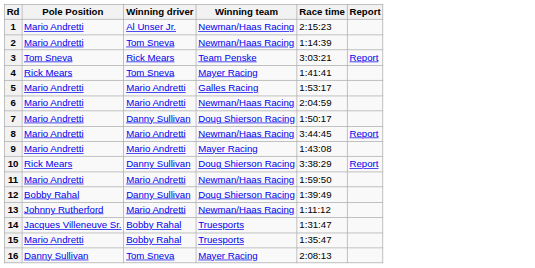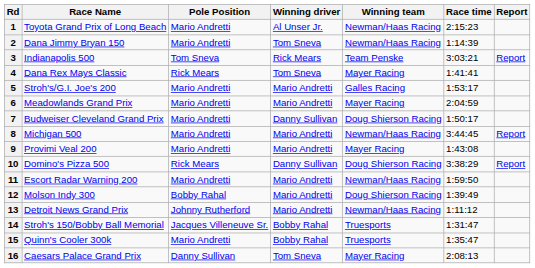+ column: Race Name | Toyota Grand Prix of Long Beach | Dana Jimmy Bryan 150 | Indianapolis 500 | Dana Rex Mays Classic | Stroh's/G.I. Joe's 200 | Meadowlands Grand Prix | Budweiser Cleveland Grand Prix | Michigan 500 | Provimi Veal 200 | Domino's Pizza 500 | Escort Radar Warning 200 | Molson Indy 300 | Detroit News Grand Prix | Stroh's 150/Bobby Ball Memorial | Quinn's Cooler 300k | Caesars Palace Grand Prix
6 | Winning team: Newman/Haas Racing -> Mayer Racing
12 | Winning driver: Danny Sullivan -> Mario Andretti
